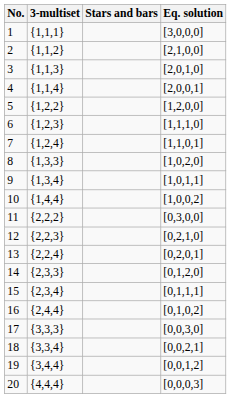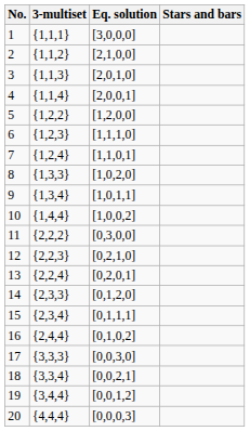columns swapped: Eq. solution <-> Stars and bars
